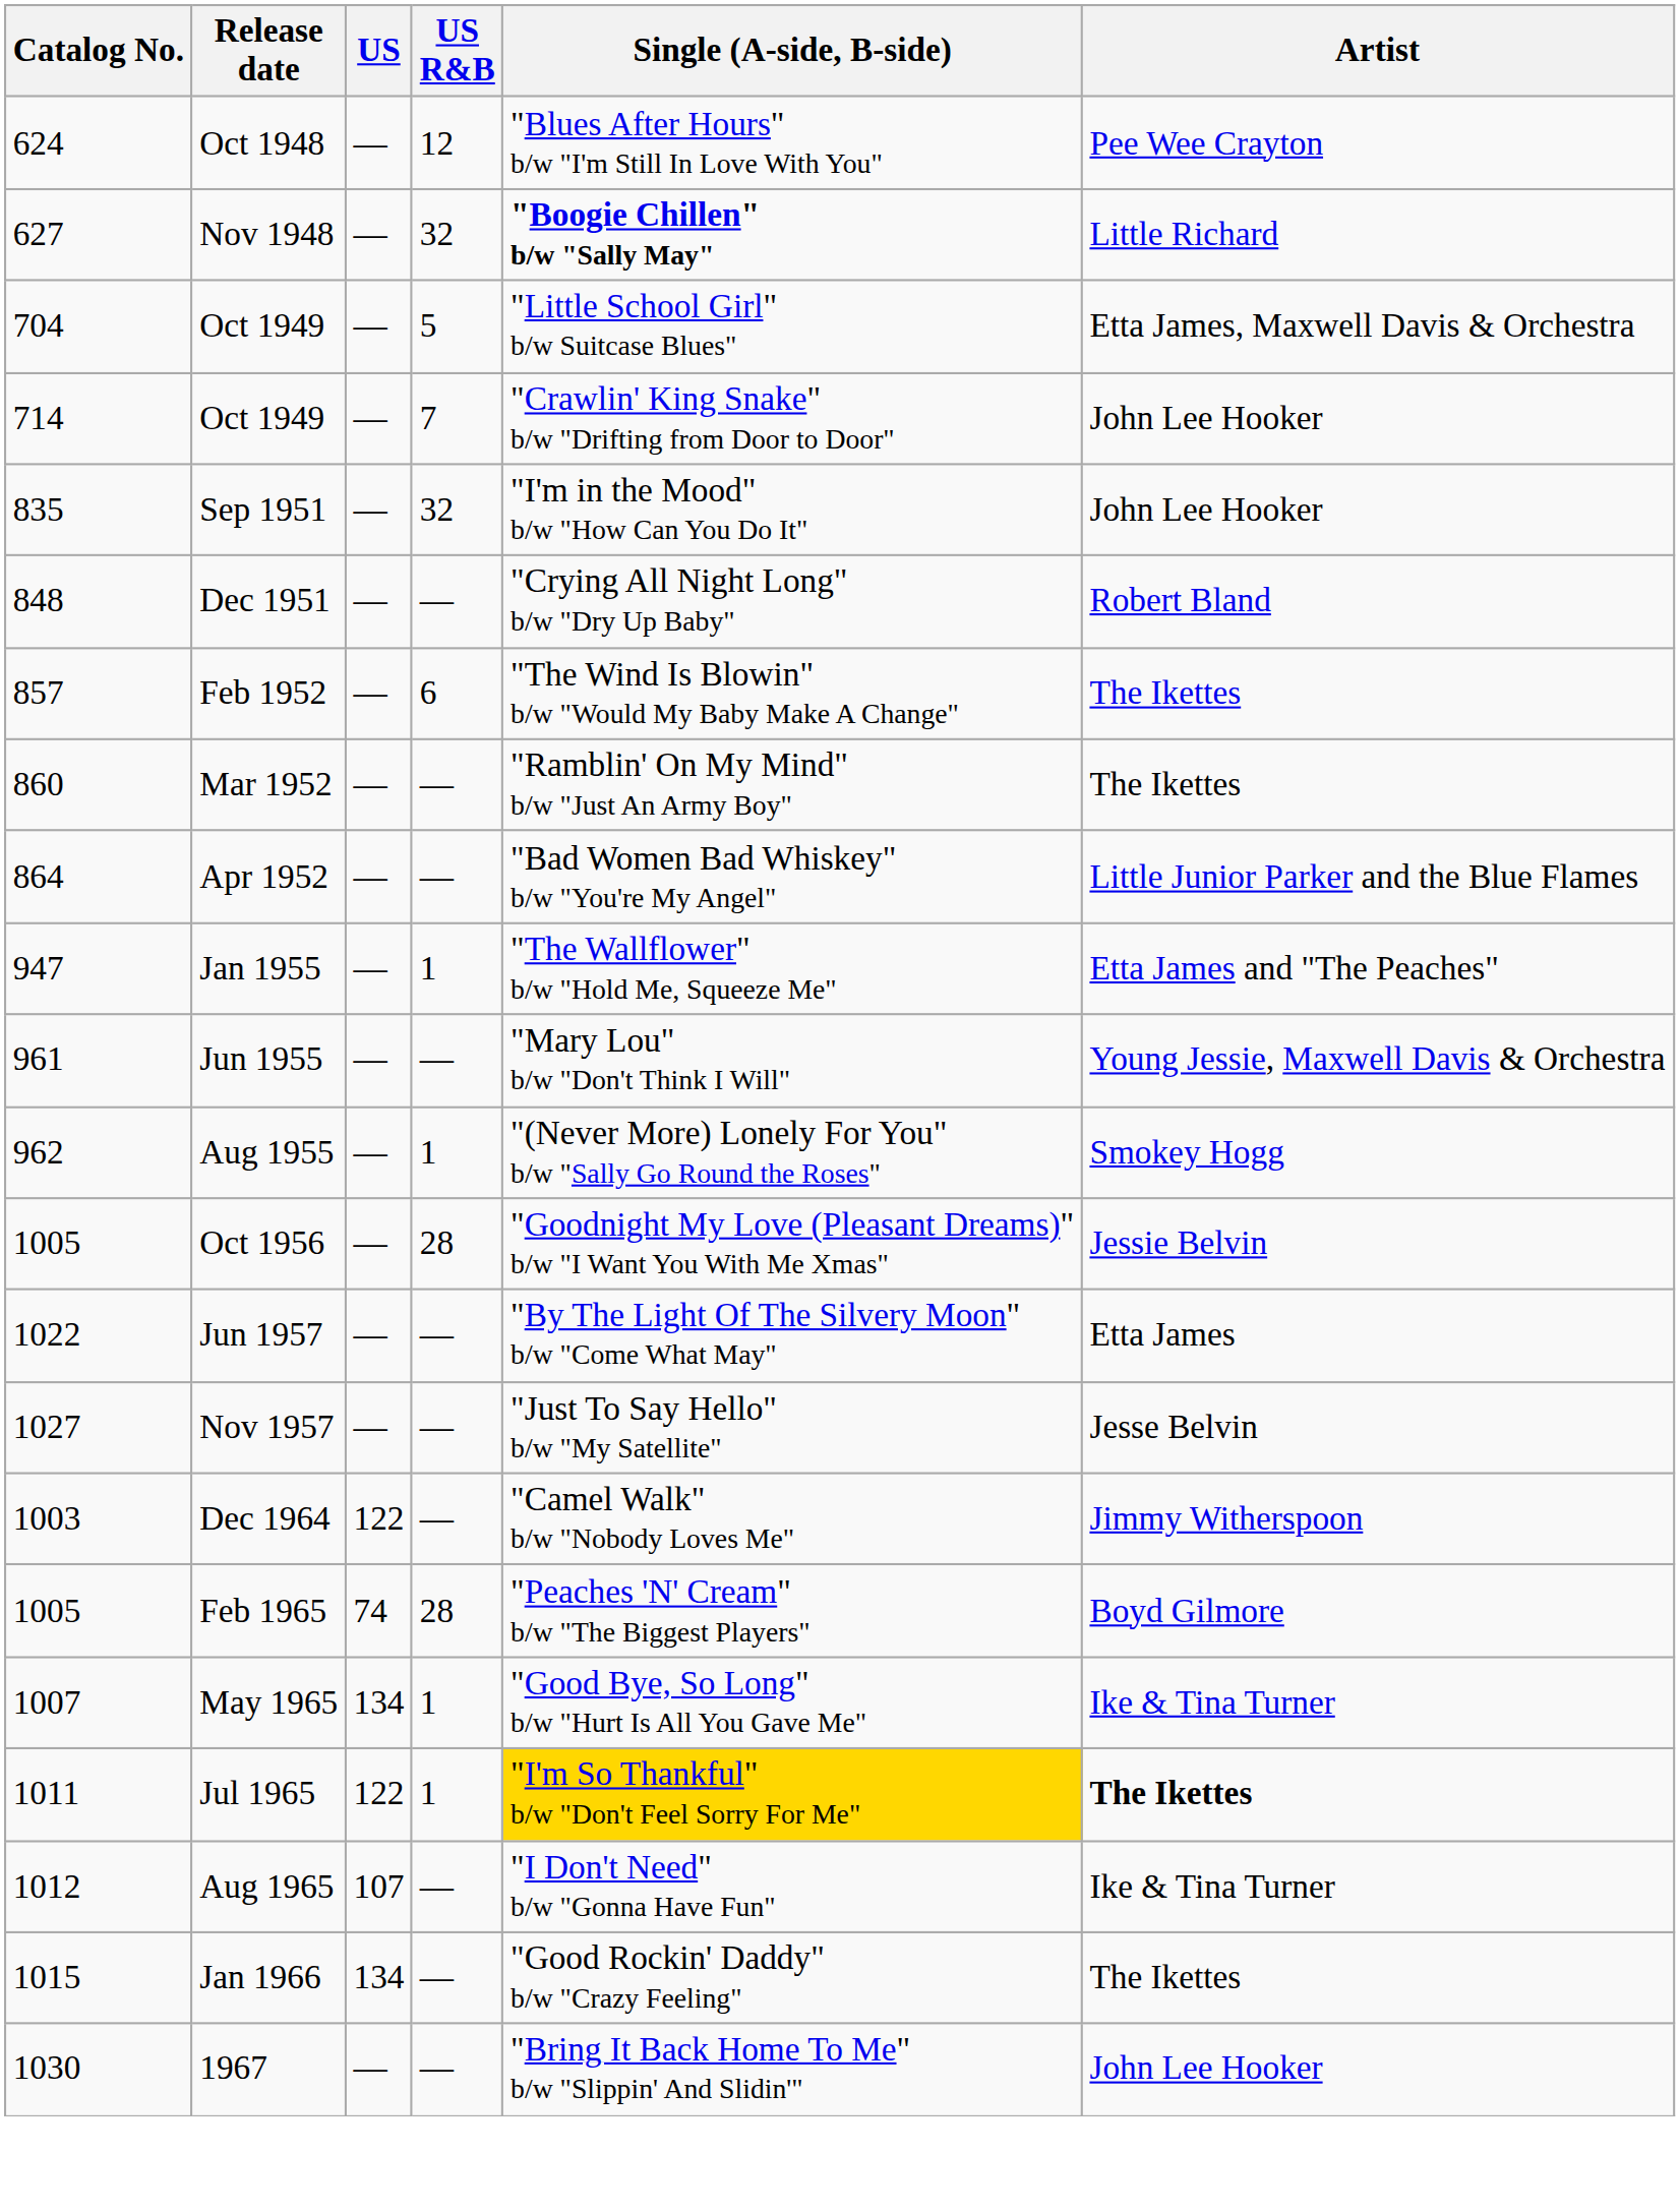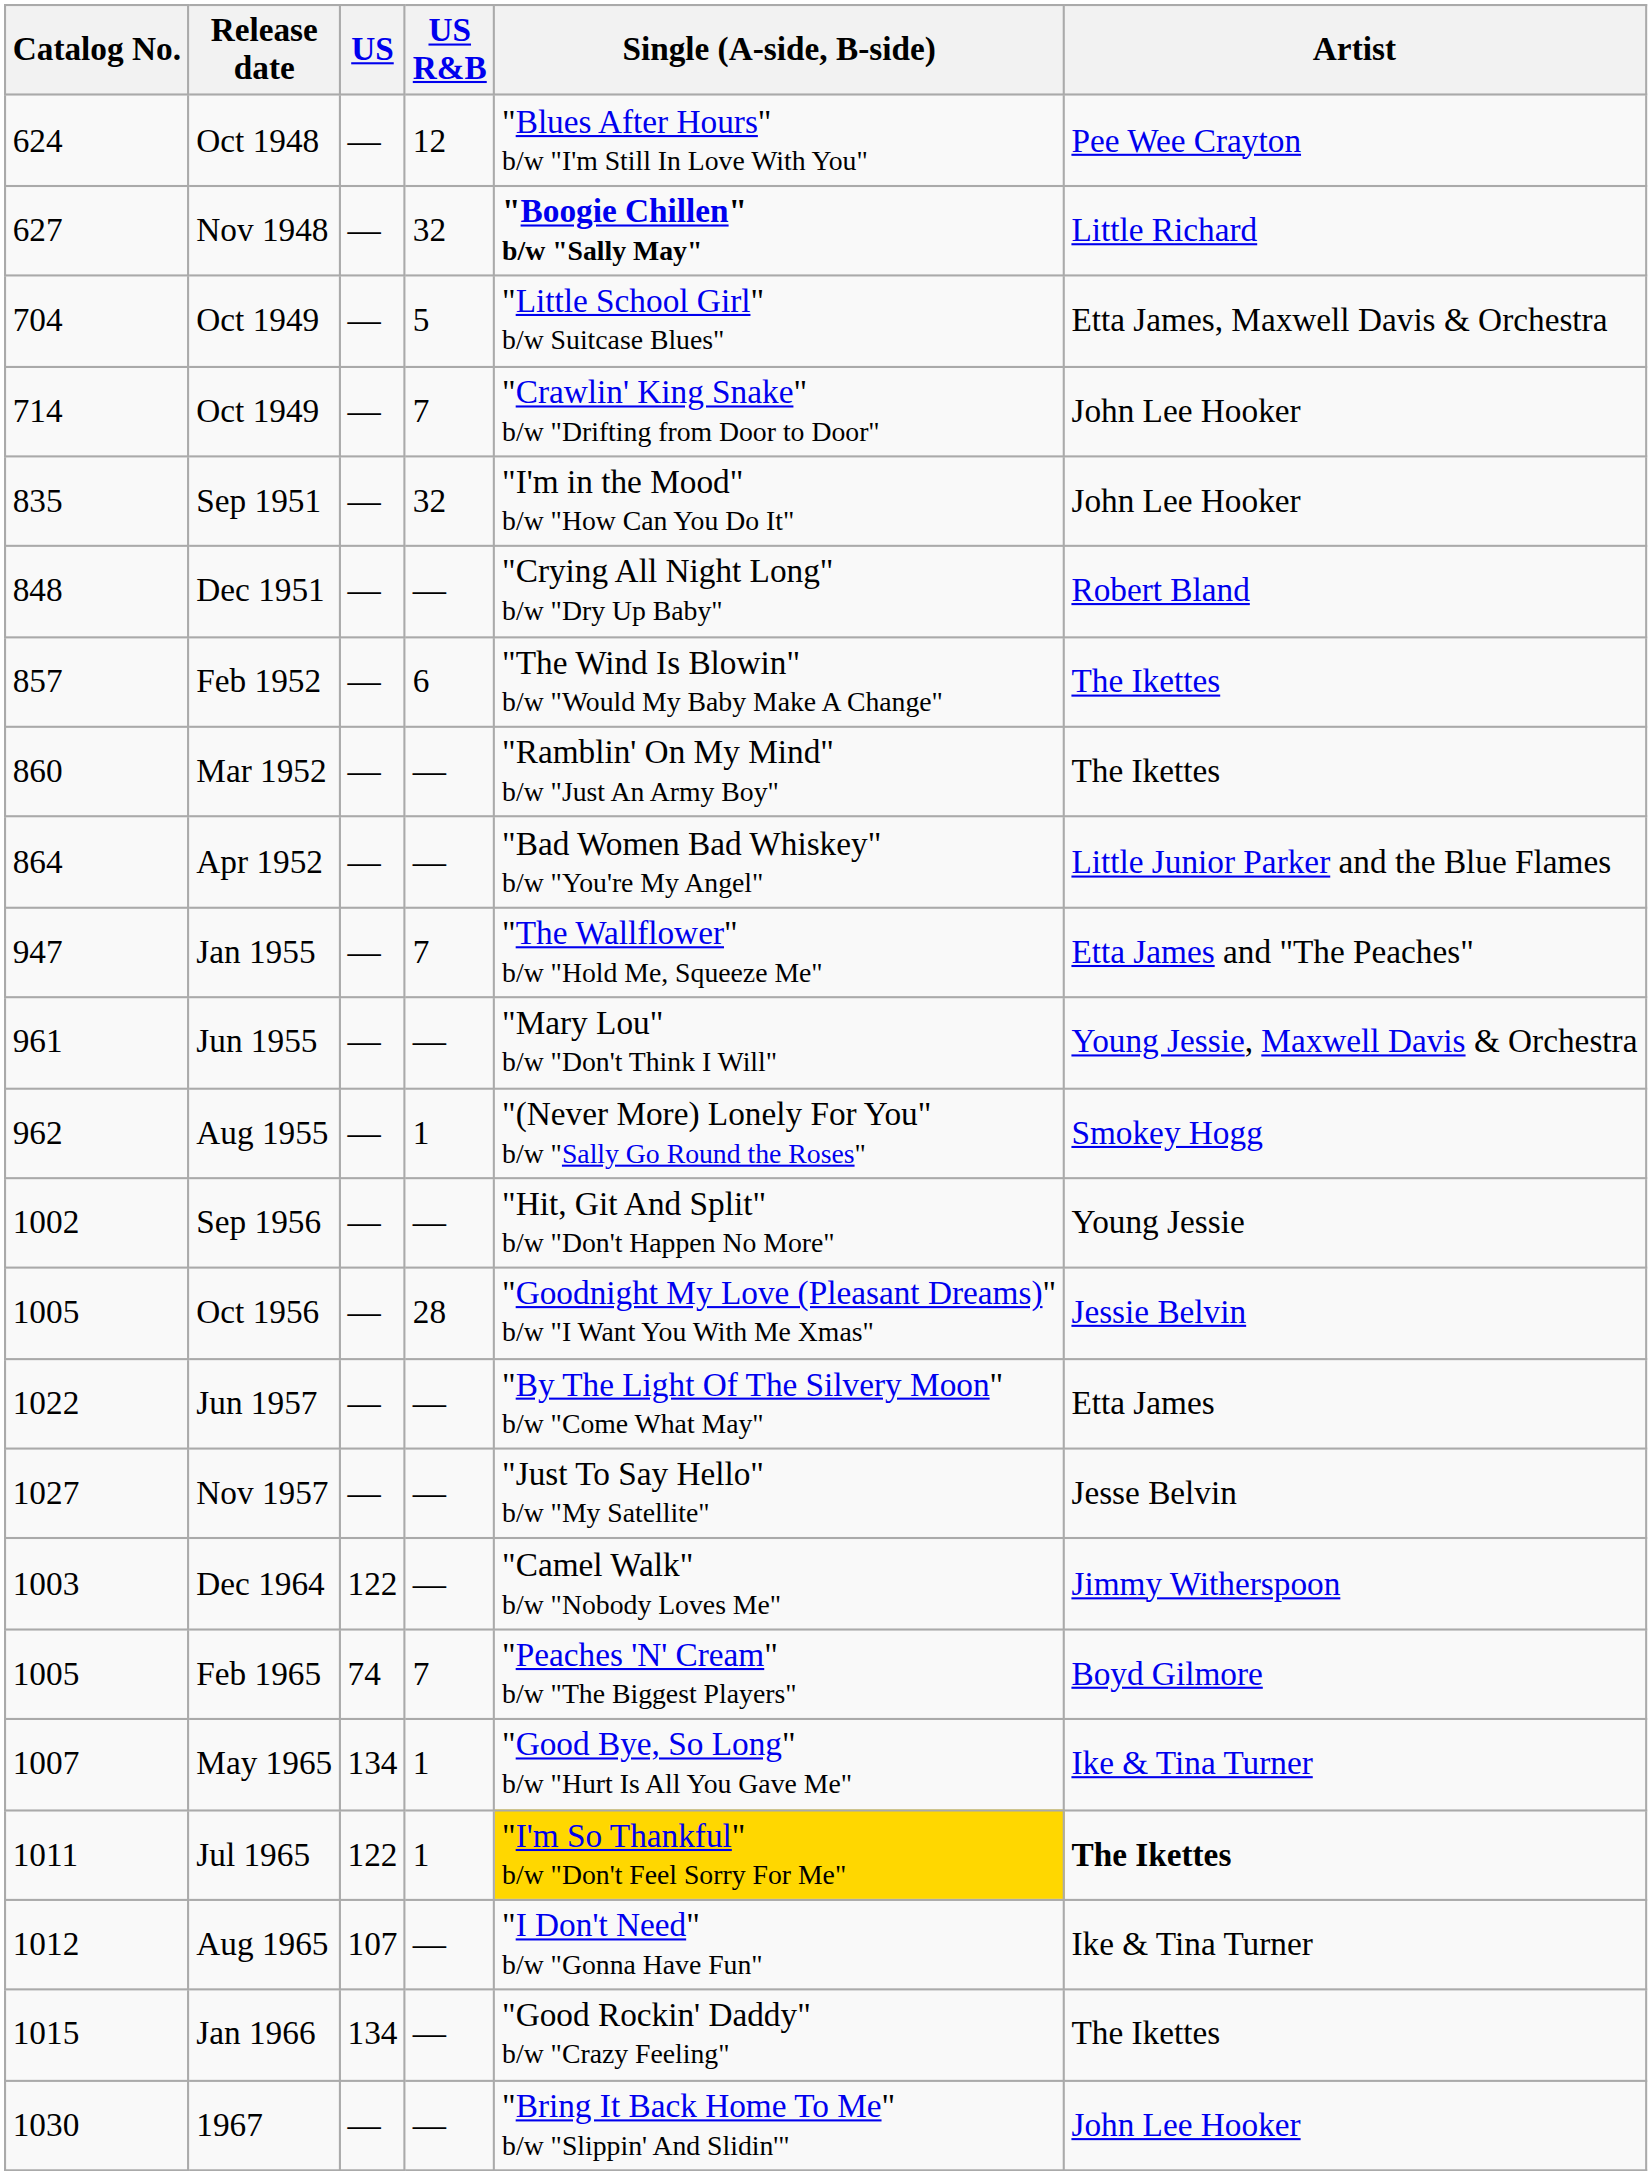Jan 1955 | US R&B: 1 -> 7
+ row: 1002 | Sep 1956 | — | — | "Hit, Git And Split" b/w "Don't Happen No More" | Young Jessie
Feb 1965 | US R&B: 28 -> 7
